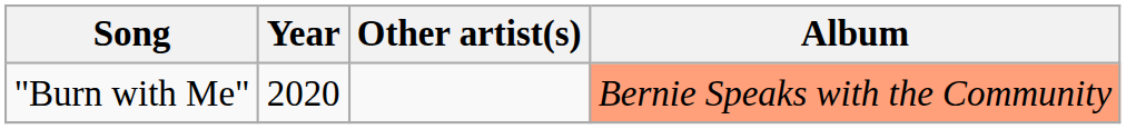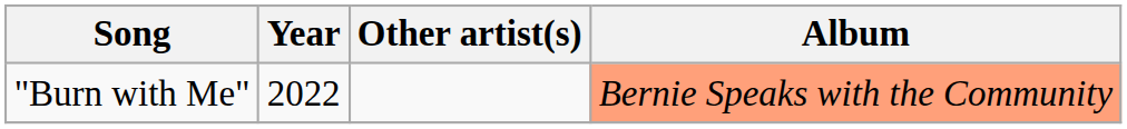"Burn with Me" | Year: 2020 -> 2022
